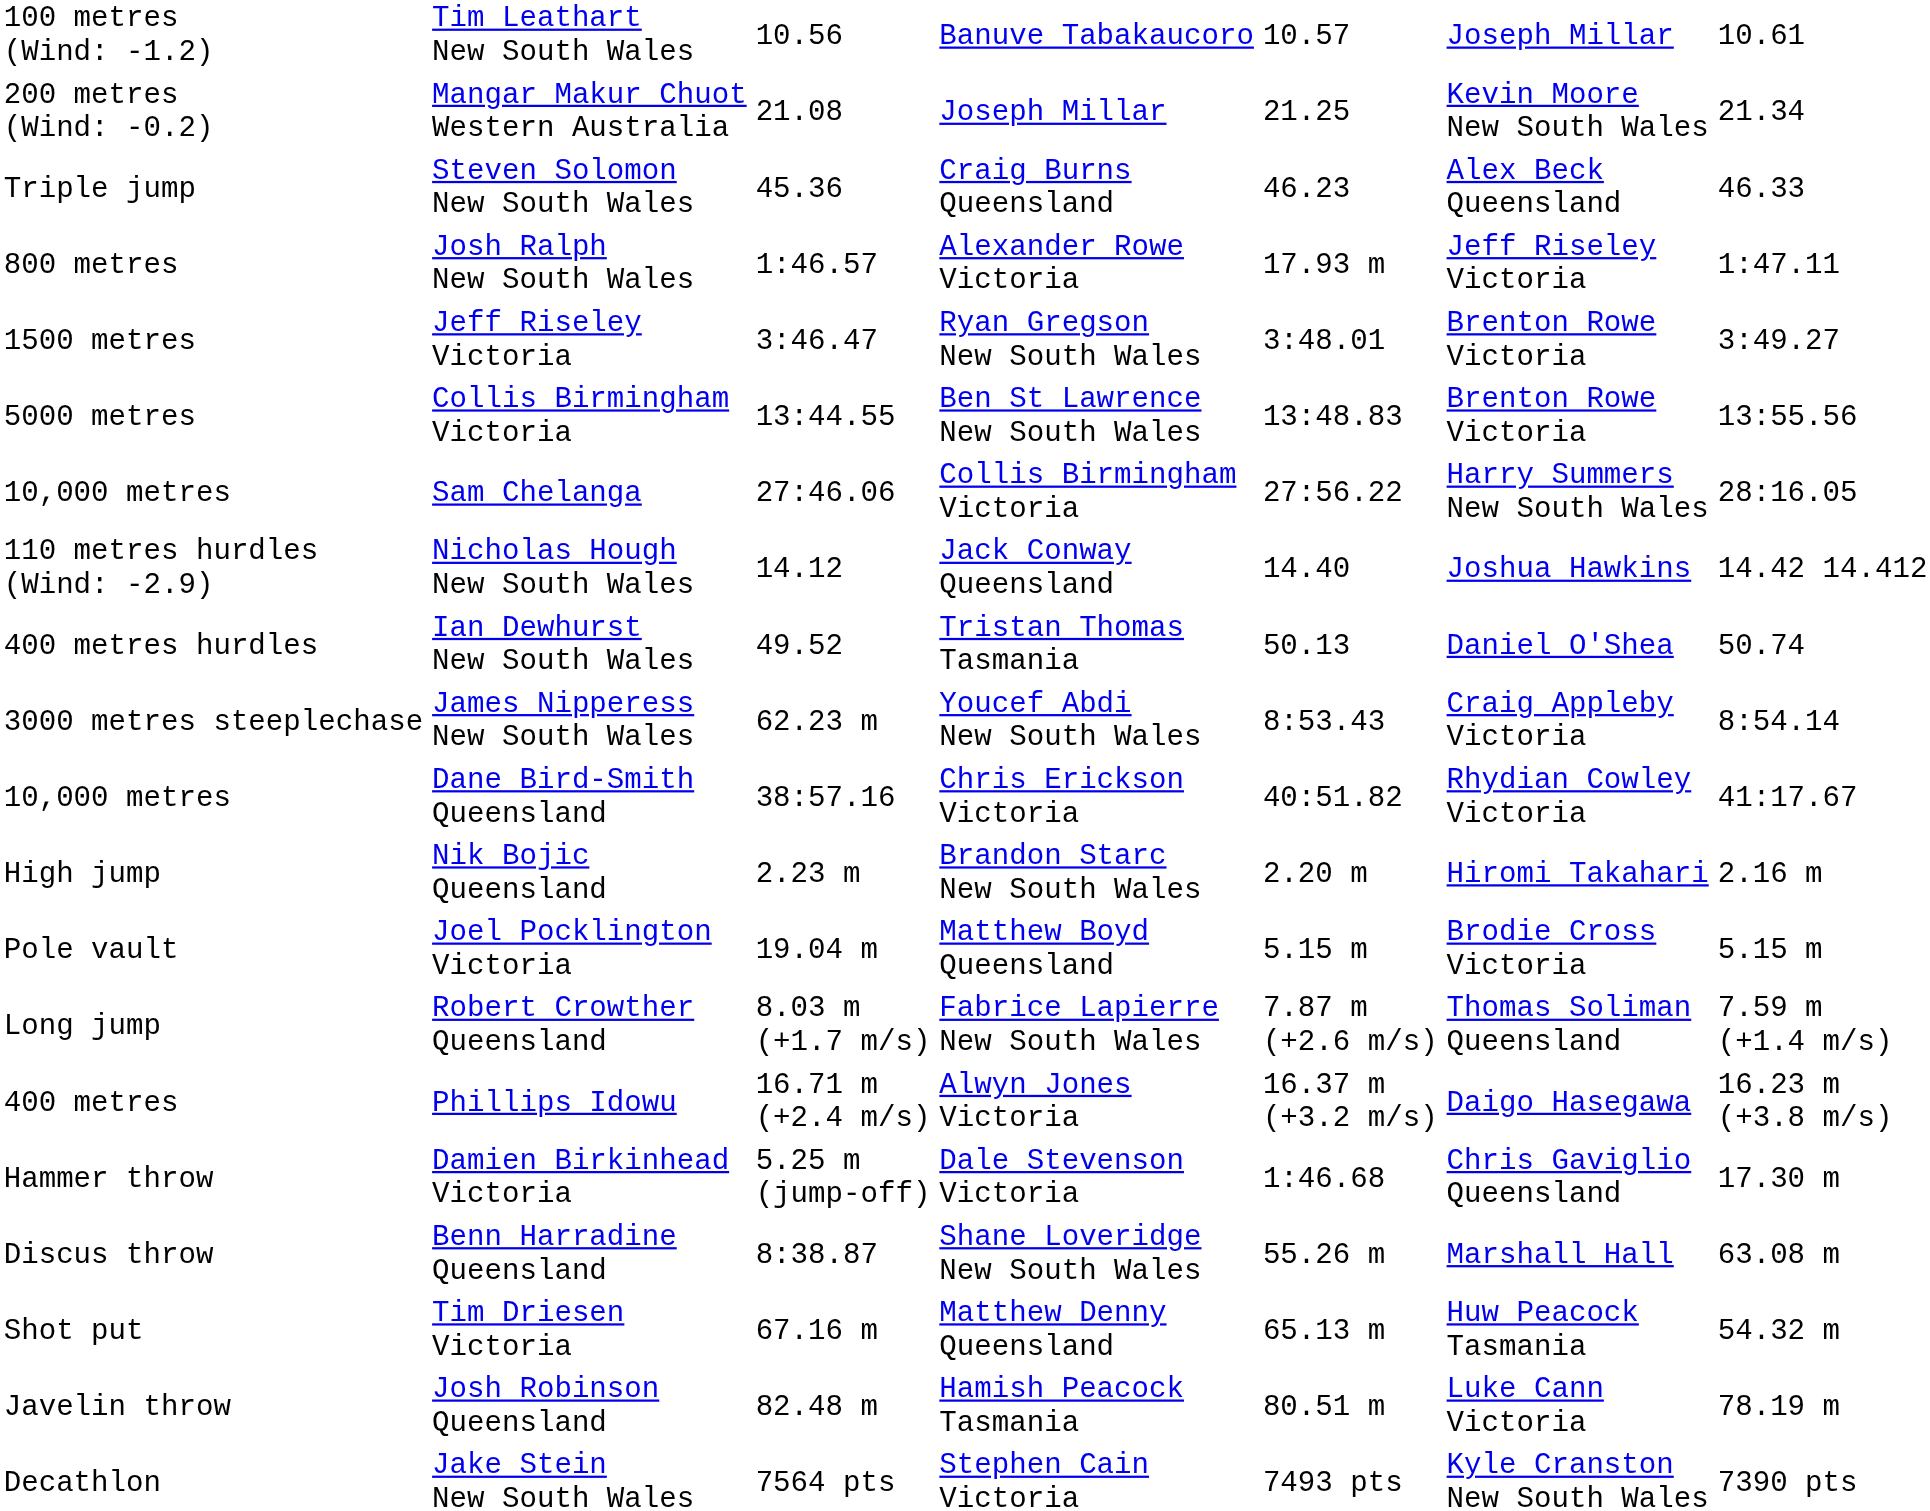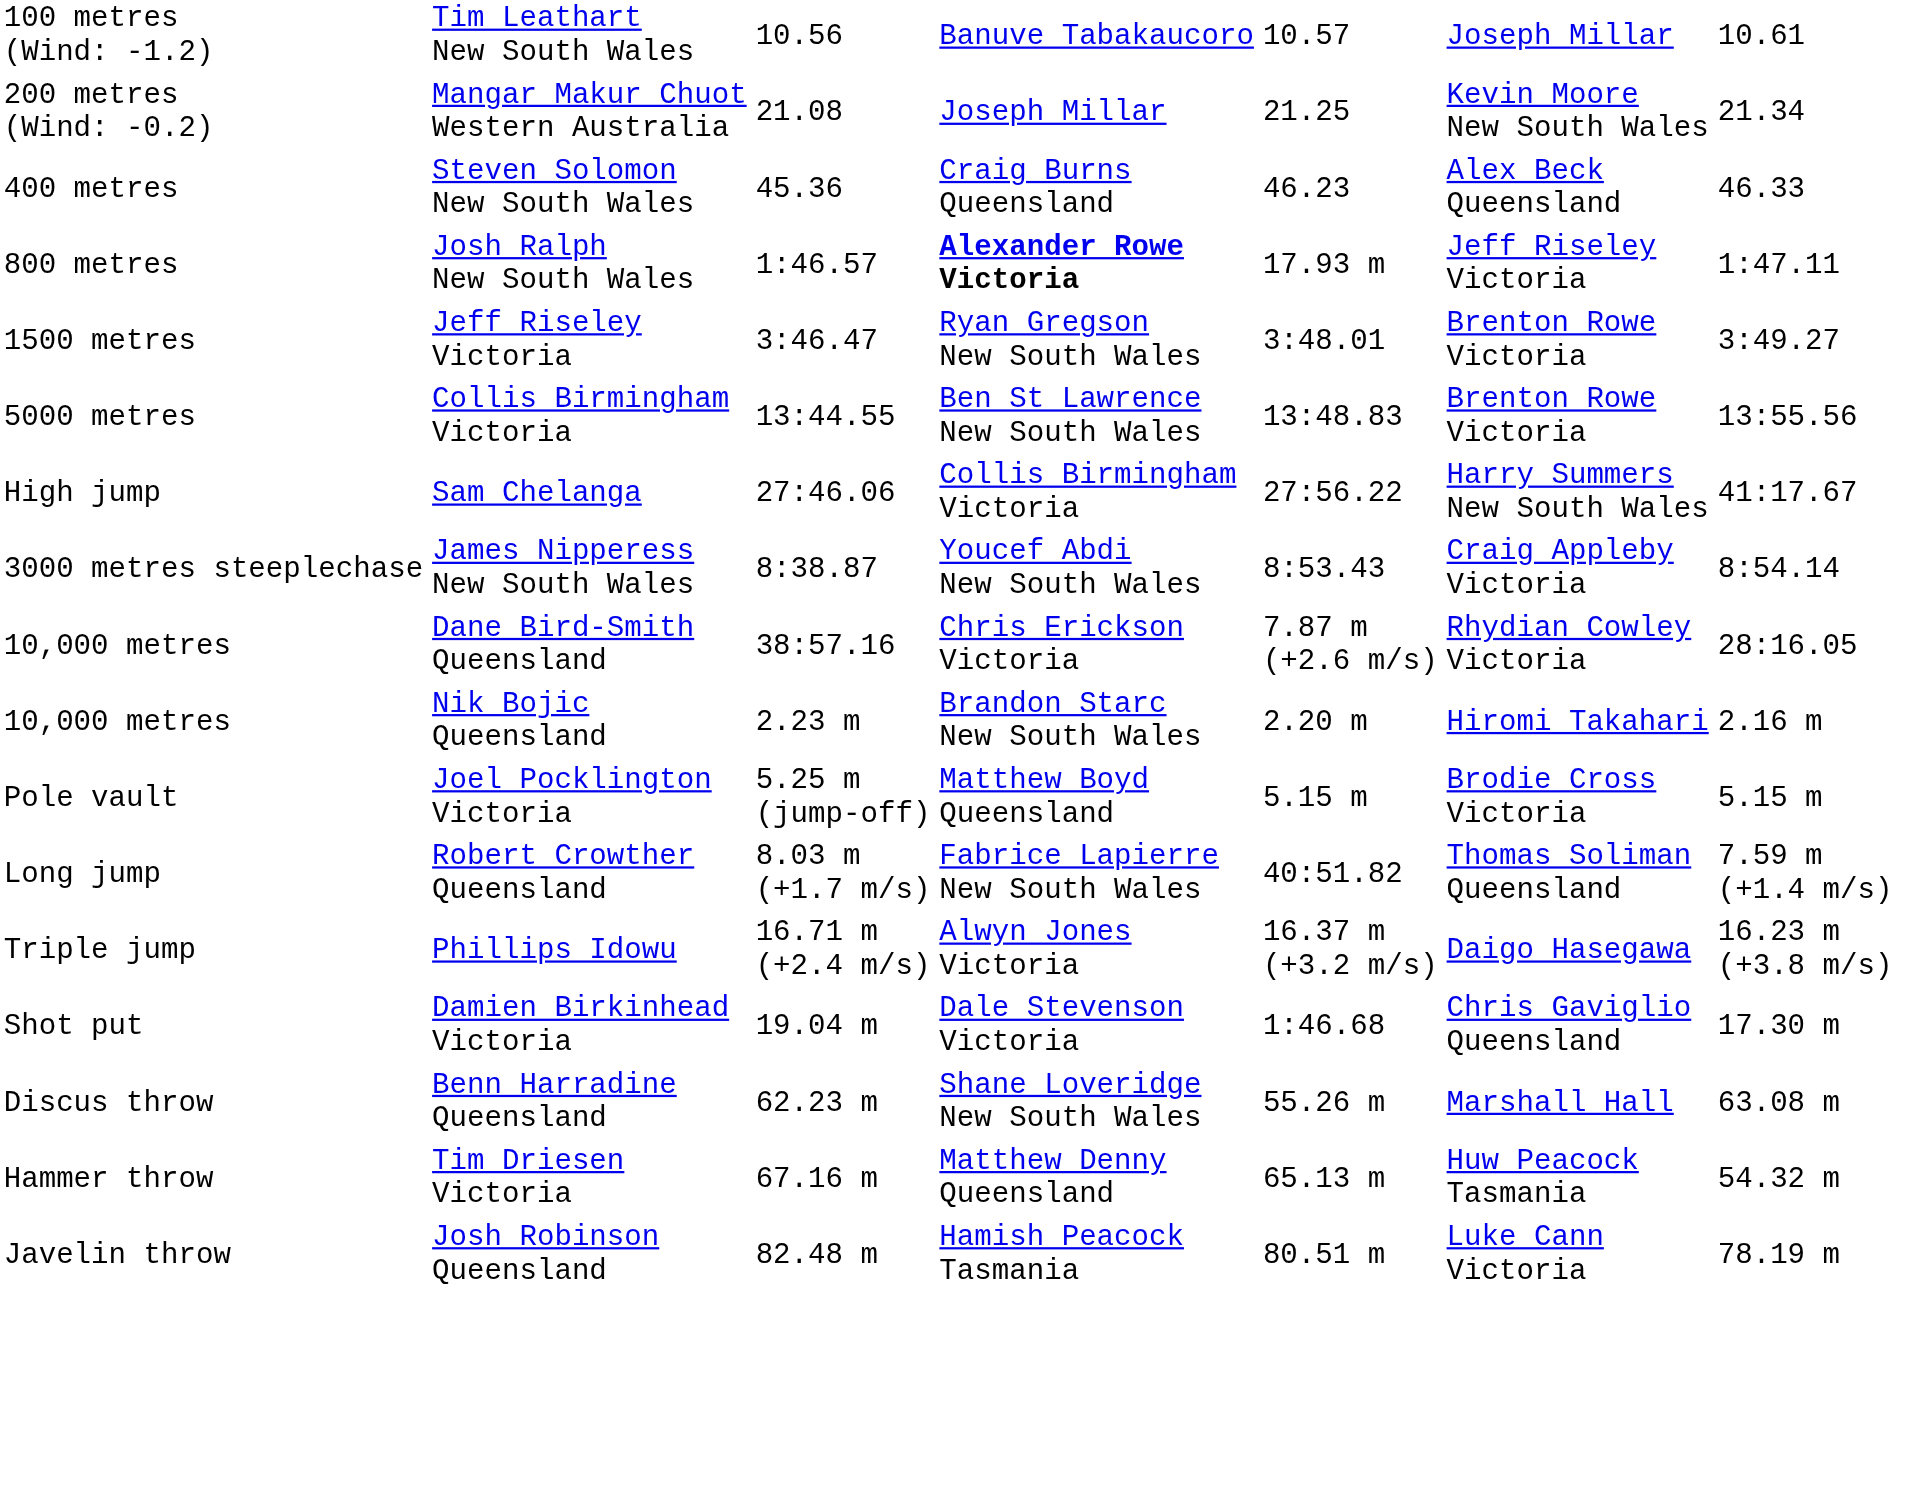Steven Solomon New South Wales | column 1: Triple jump -> 400 metres
Josh Ralph New South Wales | column 4: normal -> bold
Sam Chelanga | column 1: 10,000 metres -> High jump
Sam Chelanga | column 7: 28:16.05 -> 41:17.67
- row: 110 metres hurdles (Wind: -2.9) | Nicholas Hough New South Wales | 14.12 | Jack Conway Queensland | 14.40 | Joshua Hawkins | 14.42 14.412
- row: 400 metres hurdles | Ian Dewhurst New South Wales | 49.52 | Tristan Thomas Tasmania | 50.13 | Daniel O'Shea | 50.74
James Nipperess New South Wales | column 3: 62.23 m -> 8:38.87
Dane Bird-Smith Queensland | column 5: 40:51.82 -> 7.87 m (+2.6 m/s)
Dane Bird-Smith Queensland | column 7: 41:17.67 -> 28:16.05
Nik Bojic Queensland | column 1: High jump -> 10,000 metres
Joel Pocklington Victoria | column 3: 19.04 m -> 5.25 m (jump-off)
Robert Crowther Queensland | column 5: 7.87 m (+2.6 m/s) -> 40:51.82
Phillips Idowu | column 1: 400 metres -> Triple jump
Damien Birkinhead Victoria | column 1: Hammer throw -> Shot put
Damien Birkinhead Victoria | column 3: 5.25 m (jump-off) -> 19.04 m
Benn Harradine Queensland | column 3: 8:38.87 -> 62.23 m
Tim Driesen Victoria | column 1: Shot put -> Hammer throw
- row: Decathlon | Jake Stein New South Wales | 7564 pts | Stephen Cain Victoria | 7493 pts | Kyle Cranston New South Wales | 7390 pts
